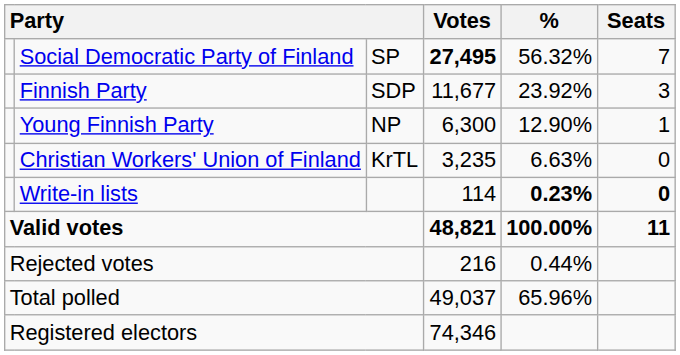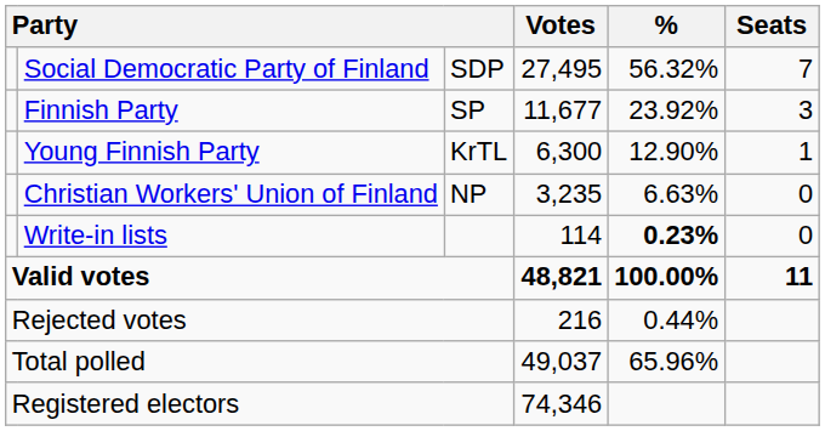Social Democratic Party of Finland | column 3: SP -> SDP
Social Democratic Party of Finland | Votes: bold -> normal
Finnish Party | column 3: SDP -> SP
Young Finnish Party | column 3: NP -> KrTL
Christian Workers' Union of Finland | column 3: KrTL -> NP
Write-in lists | Seats: bold -> normal
